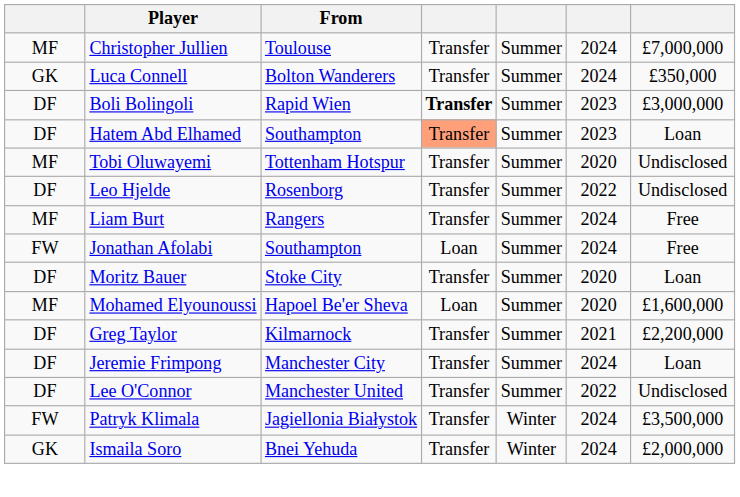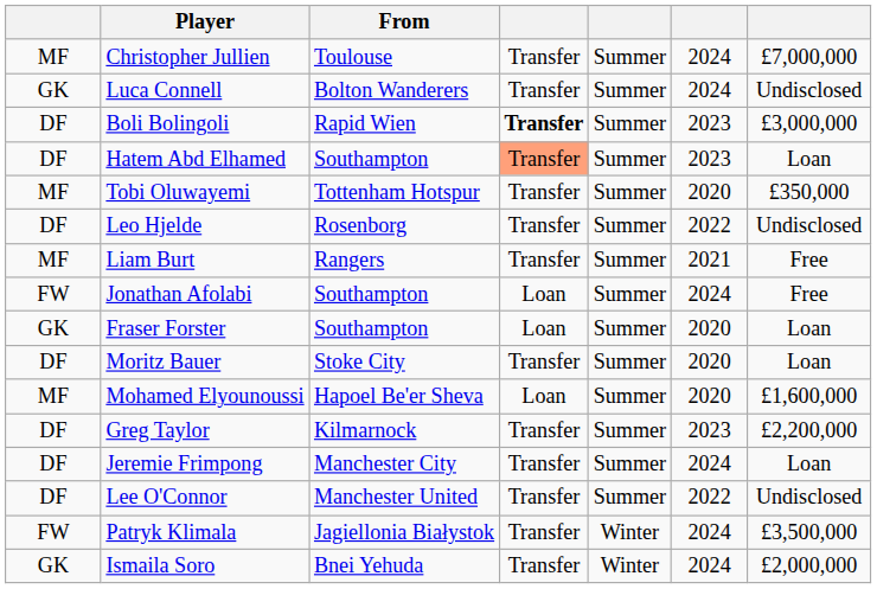Luca Connell | column 7: £350,000 -> Undisclosed
Tobi Oluwayemi | column 7: Undisclosed -> £350,000
Liam Burt | column 6: 2024 -> 2021
+ row: GK | Fraser Forster | Southampton | Loan | Summer | 2020 | Loan
Greg Taylor | column 6: 2021 -> 2023
